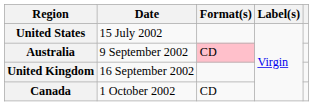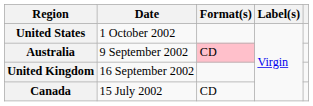United States | Date: 15 July 2002 -> 1 October 2002
Canada | Date: 1 October 2002 -> 15 July 2002
